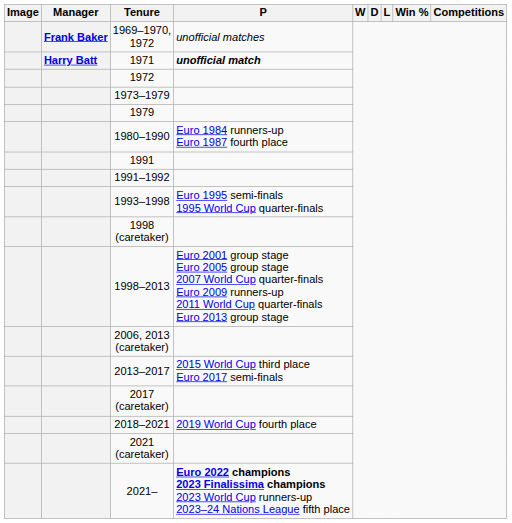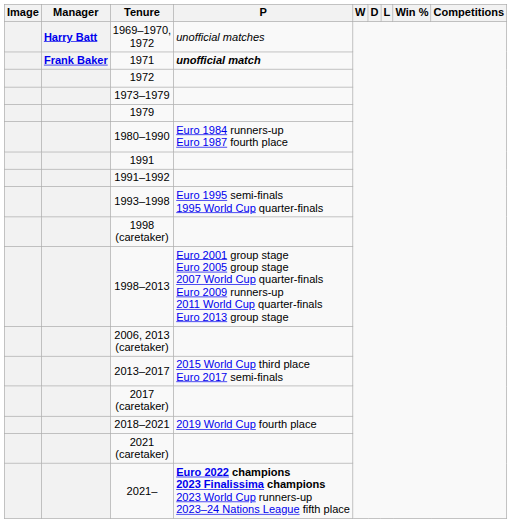1969–1970, 1972 | Manager: Frank Baker -> Harry Batt
1971 | Manager: Harry Batt -> Frank Baker
